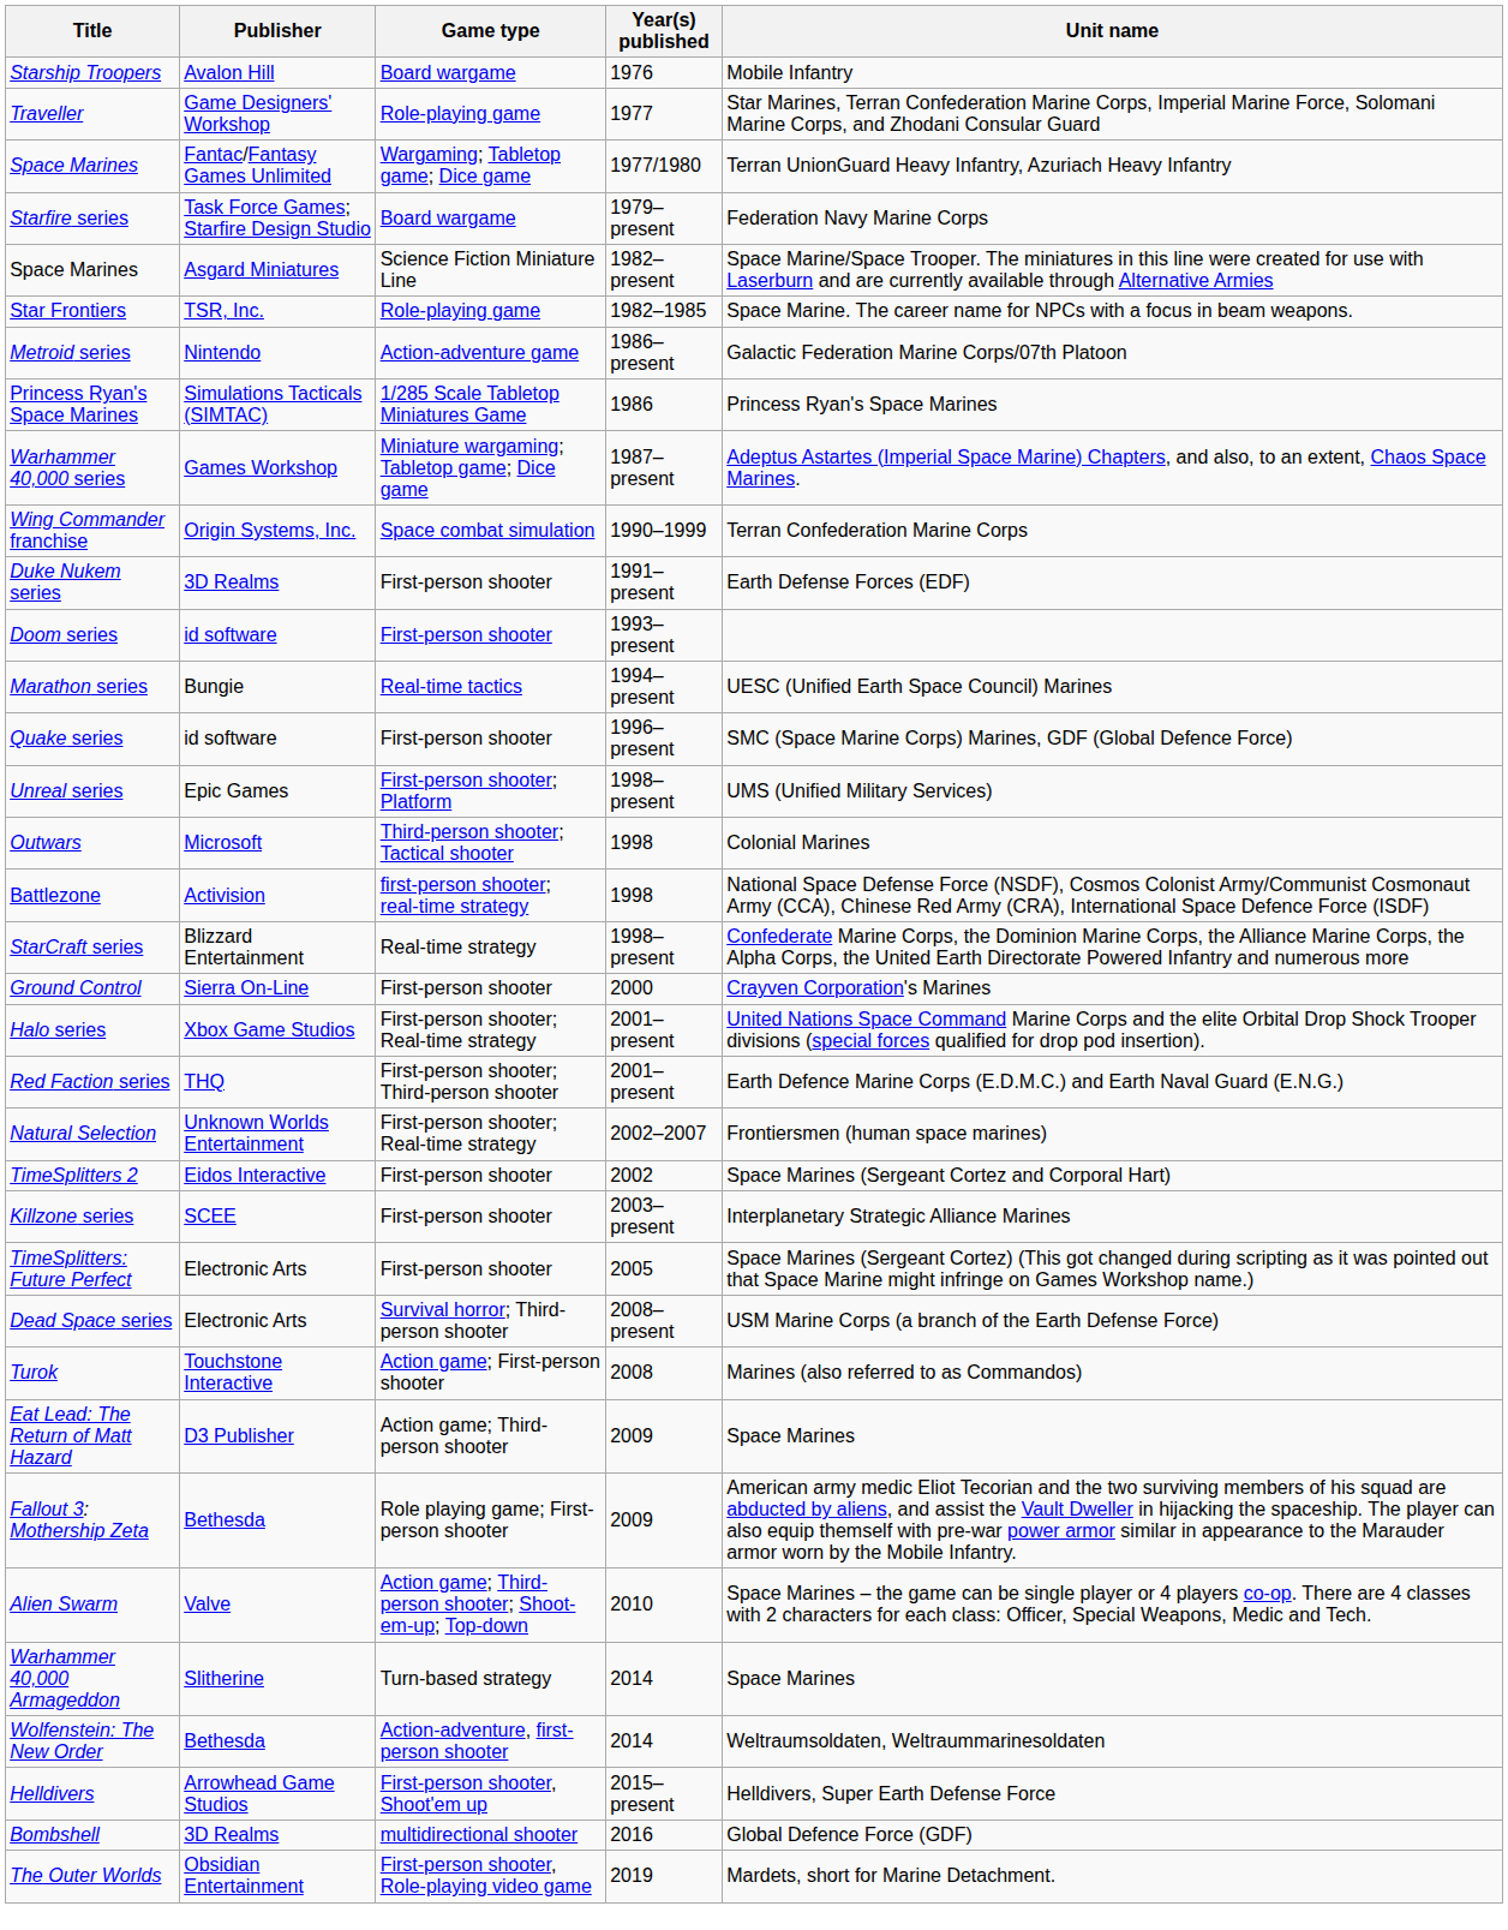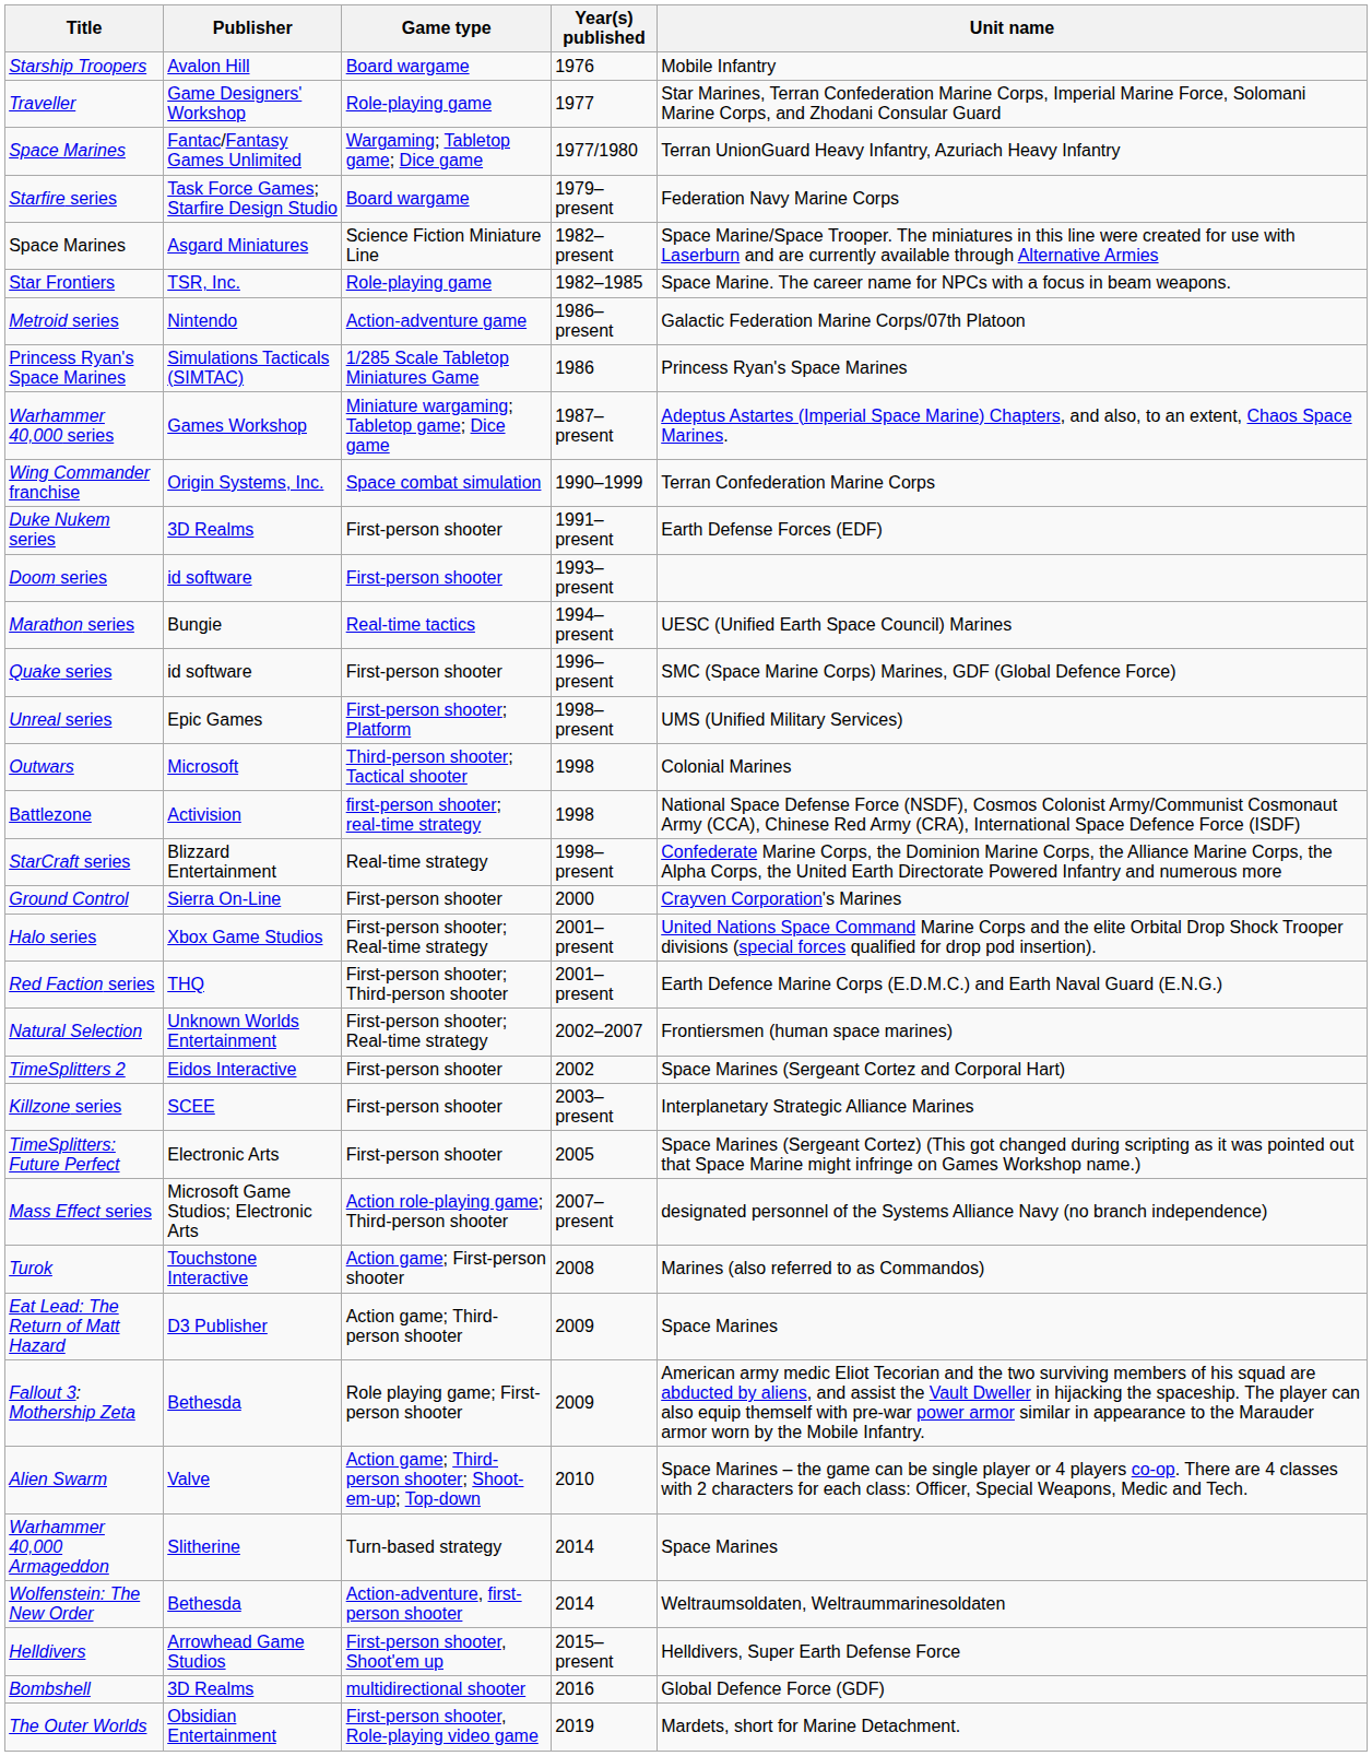+ row: Mass Effect series | Microsoft Game Studios; Electronic Arts | Action role-playing game; Third-person shooter | 2007–present | designated personnel of the Systems Alliance Navy (no branch independence)
- row: Dead Space series | Electronic Arts | Survival horror; Third-person shooter | 2008–present | USM Marine Corps (a branch of the Earth Defense Force)
